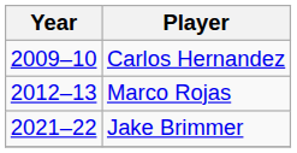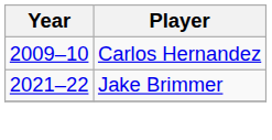- row: 2012–13 | Marco Rojas
